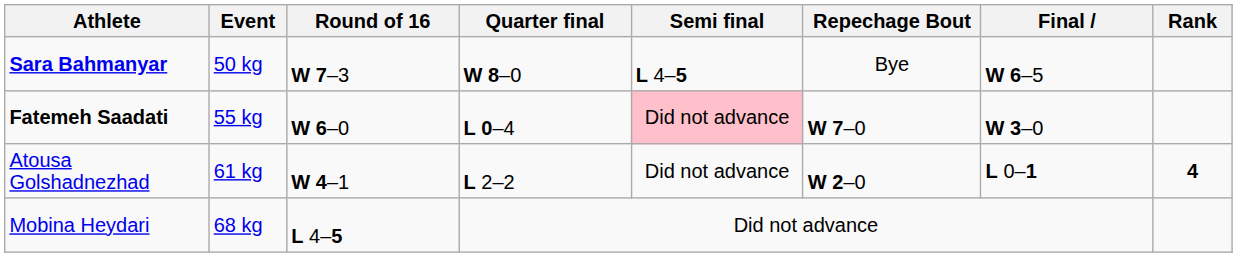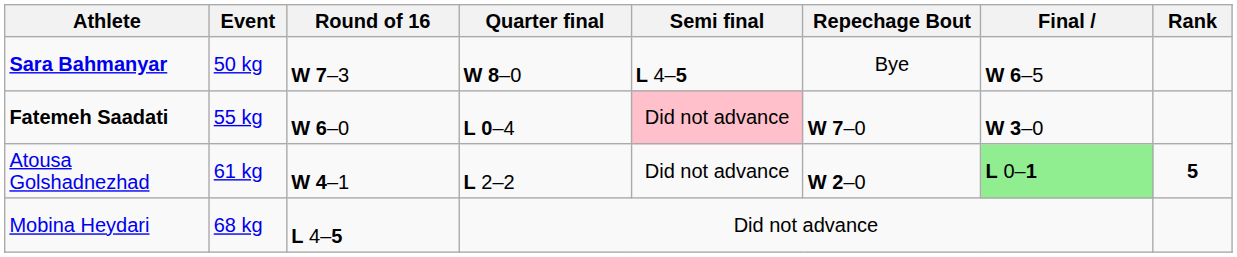Atousa Golshadnezhad | Final: no background -> lightgreen background
Atousa Golshadnezhad | Rank: 4 -> 5
